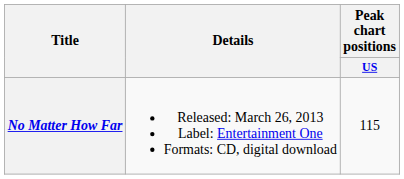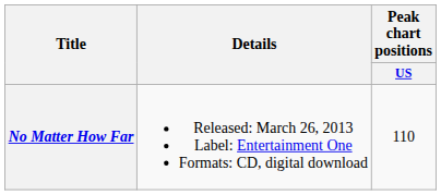No Matter How Far | Peak chart positions / US: 115 -> 110
